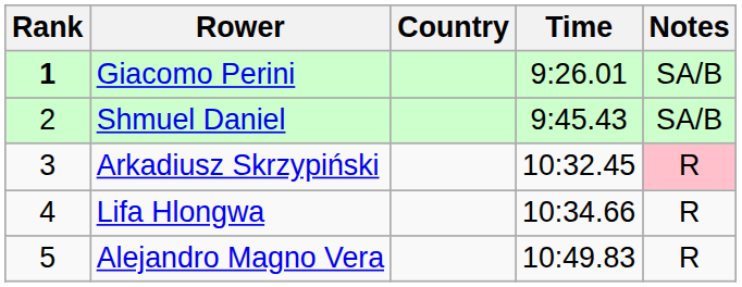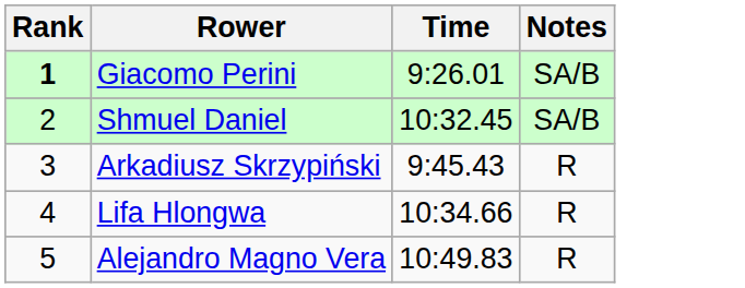- column: Country
Shmuel Daniel | Time: 9:45.43 -> 10:32.45
Arkadiusz Skrzypiński | Time: 10:32.45 -> 9:45.43
Arkadiusz Skrzypiński | Notes: pink background -> no background
